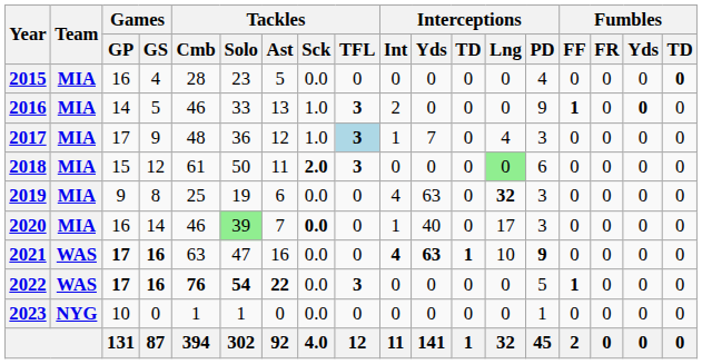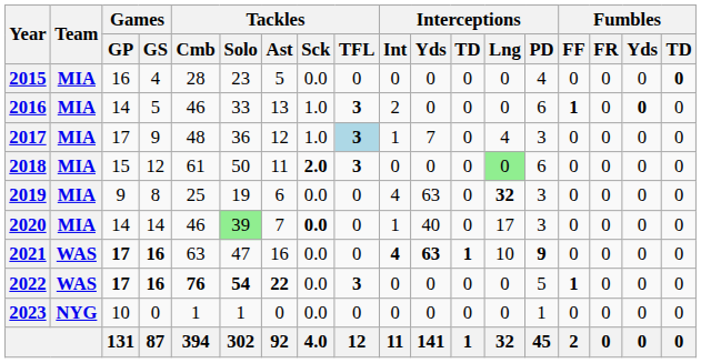2016 | Interceptions / PD: 9 -> 6
2020 | Games / GP: 16 -> 14
